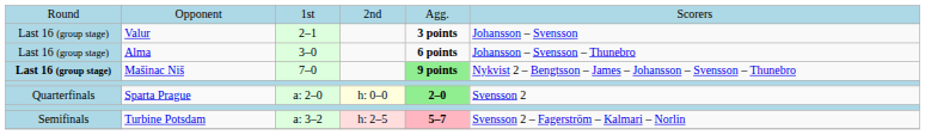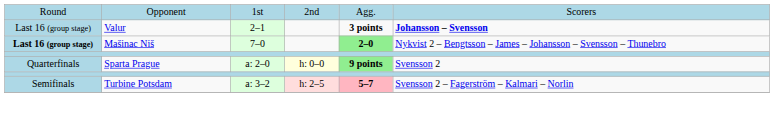Valur | column 6: normal -> bold
- row: Last 16 (group stage) | Alma | 3–0 | 6 points | Johansson – Svensson – Thunebro
Mašinac Niš | column 5: 9 points -> 2–0
Sparta Prague | column 5: 2–0 -> 9 points
